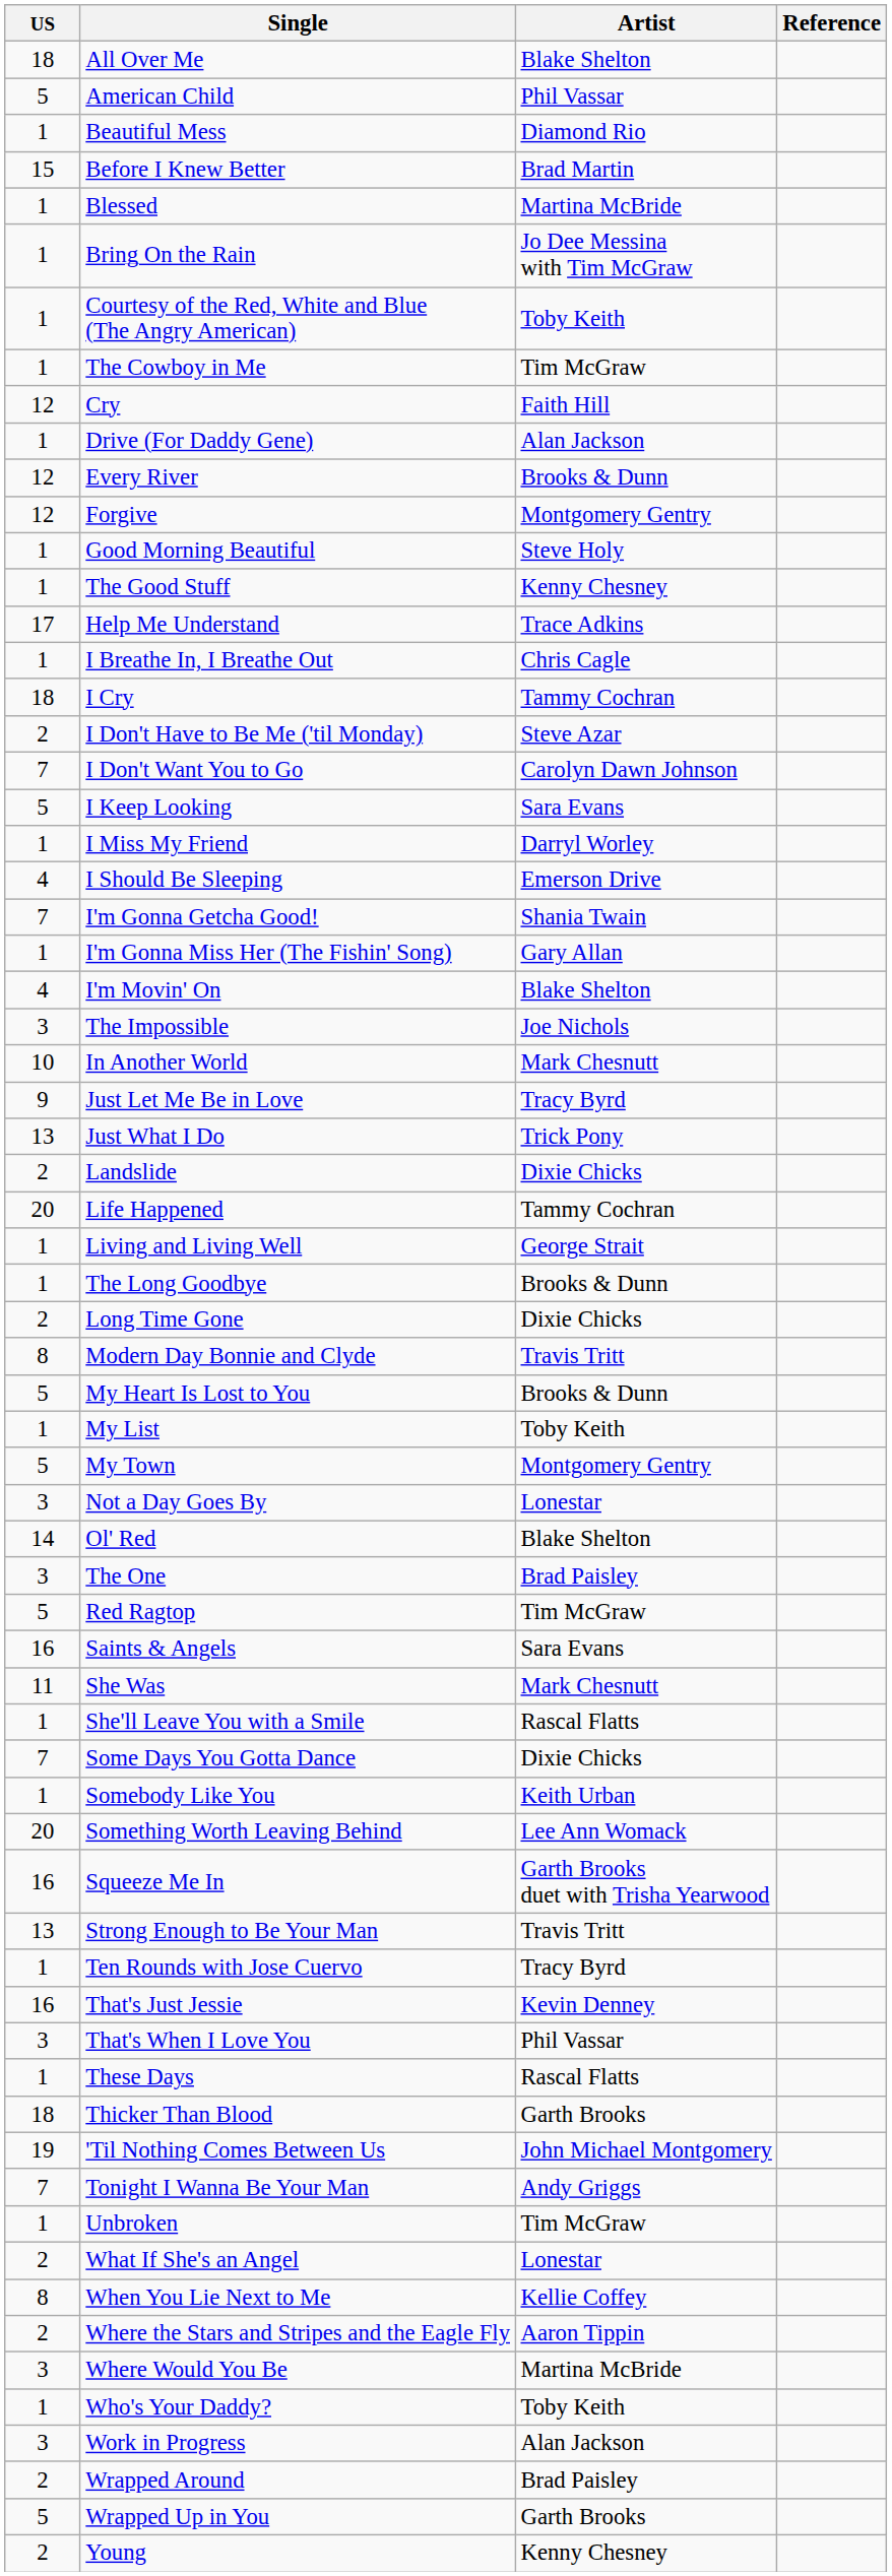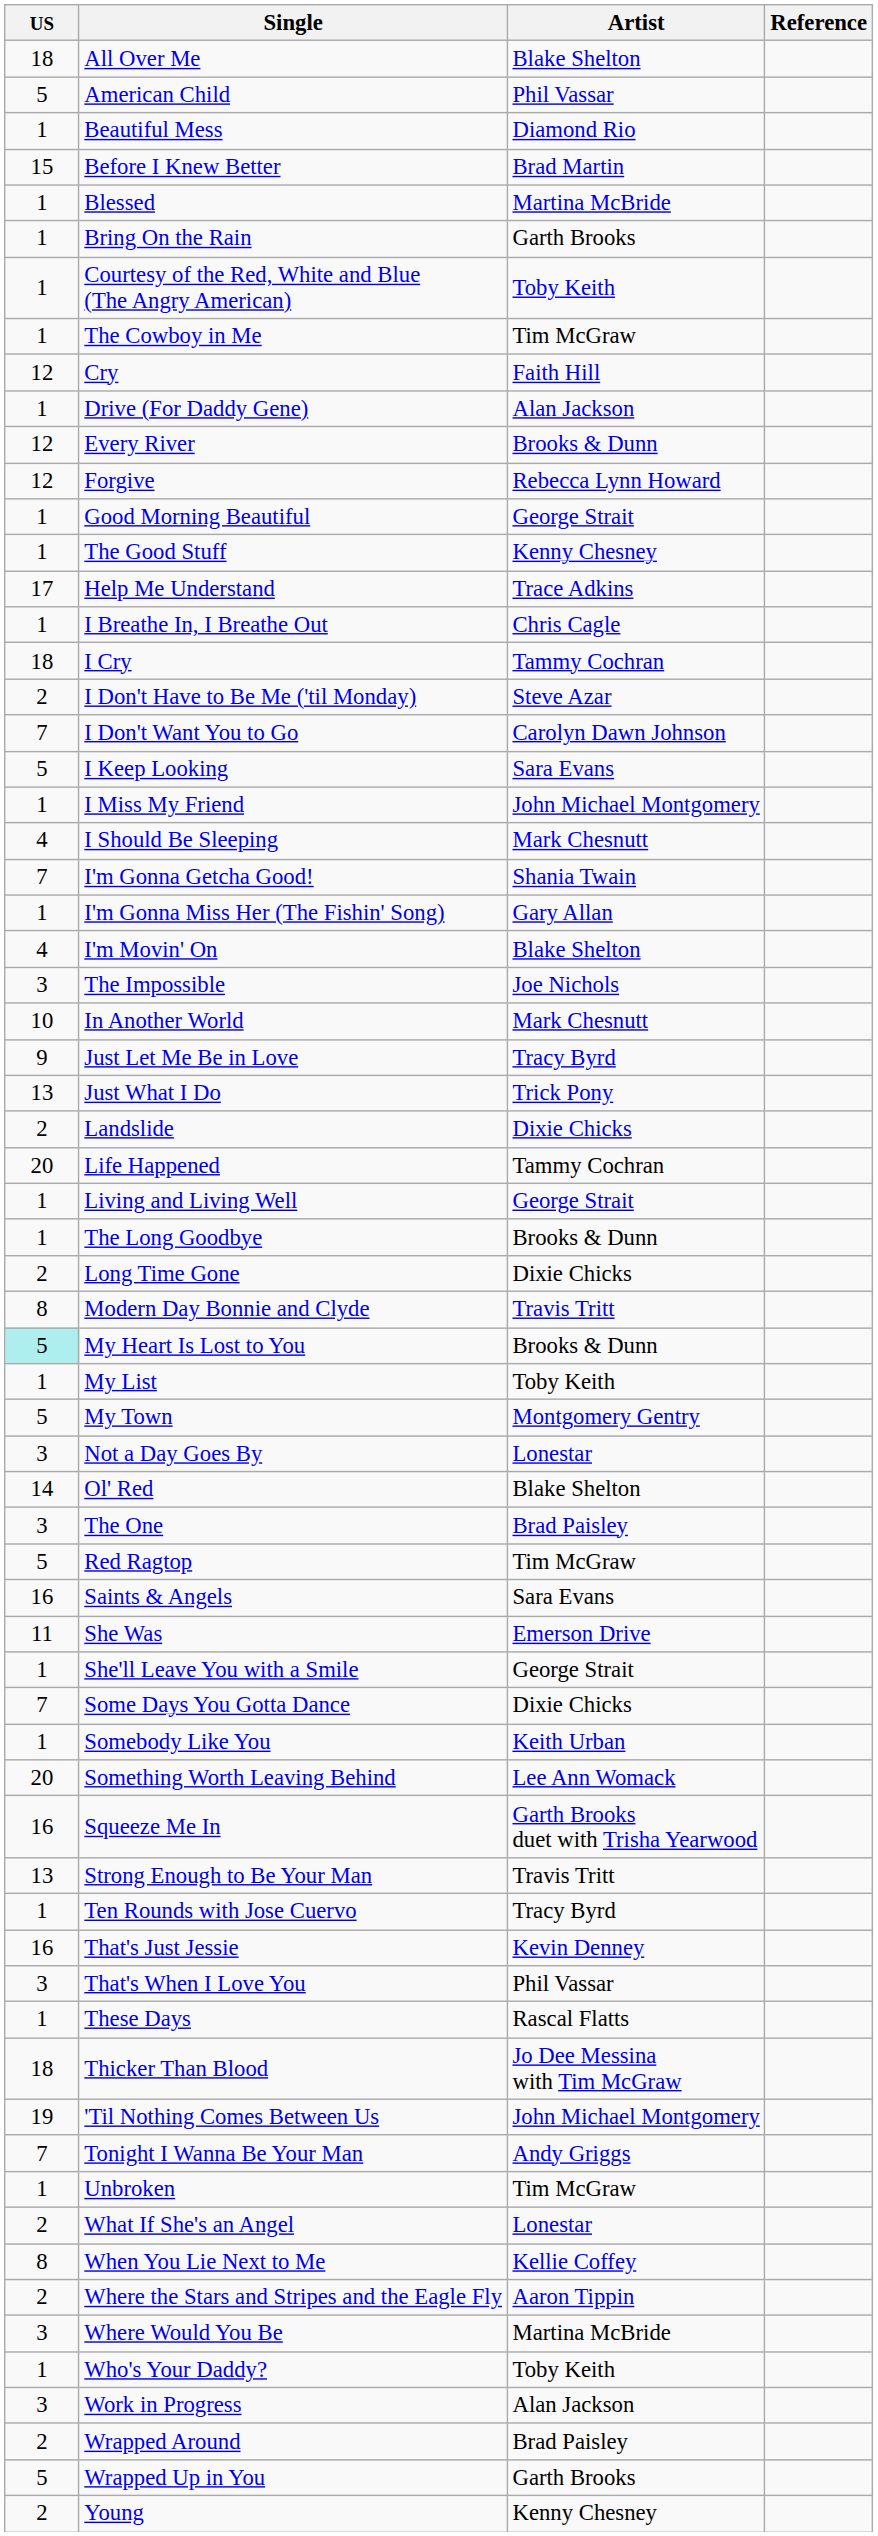Bring On the Rain | Artist: Jo Dee Messina with Tim McGraw -> Garth Brooks
Forgive | Artist: Montgomery Gentry -> Rebecca Lynn Howard
Good Morning Beautiful | Artist: Steve Holy -> George Strait
I Miss My Friend | Artist: Darryl Worley -> John Michael Montgomery
I Should Be Sleeping | Artist: Emerson Drive -> Mark Chesnutt
My Heart Is Lost to You | US: no background -> paleturquoise background
She Was | Artist: Mark Chesnutt -> Emerson Drive
She'll Leave You with a Smile | Artist: Rascal Flatts -> George Strait
Thicker Than Blood | Artist: Garth Brooks -> Jo Dee Messina with Tim McGraw
